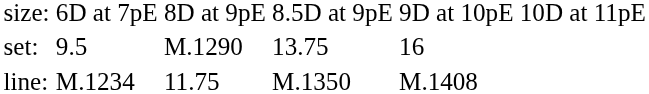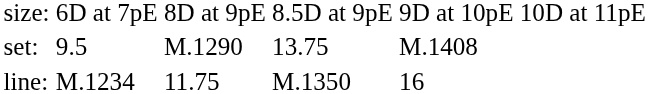set: | column 5: 16 -> M.1408
line: | column 5: M.1408 -> 16
